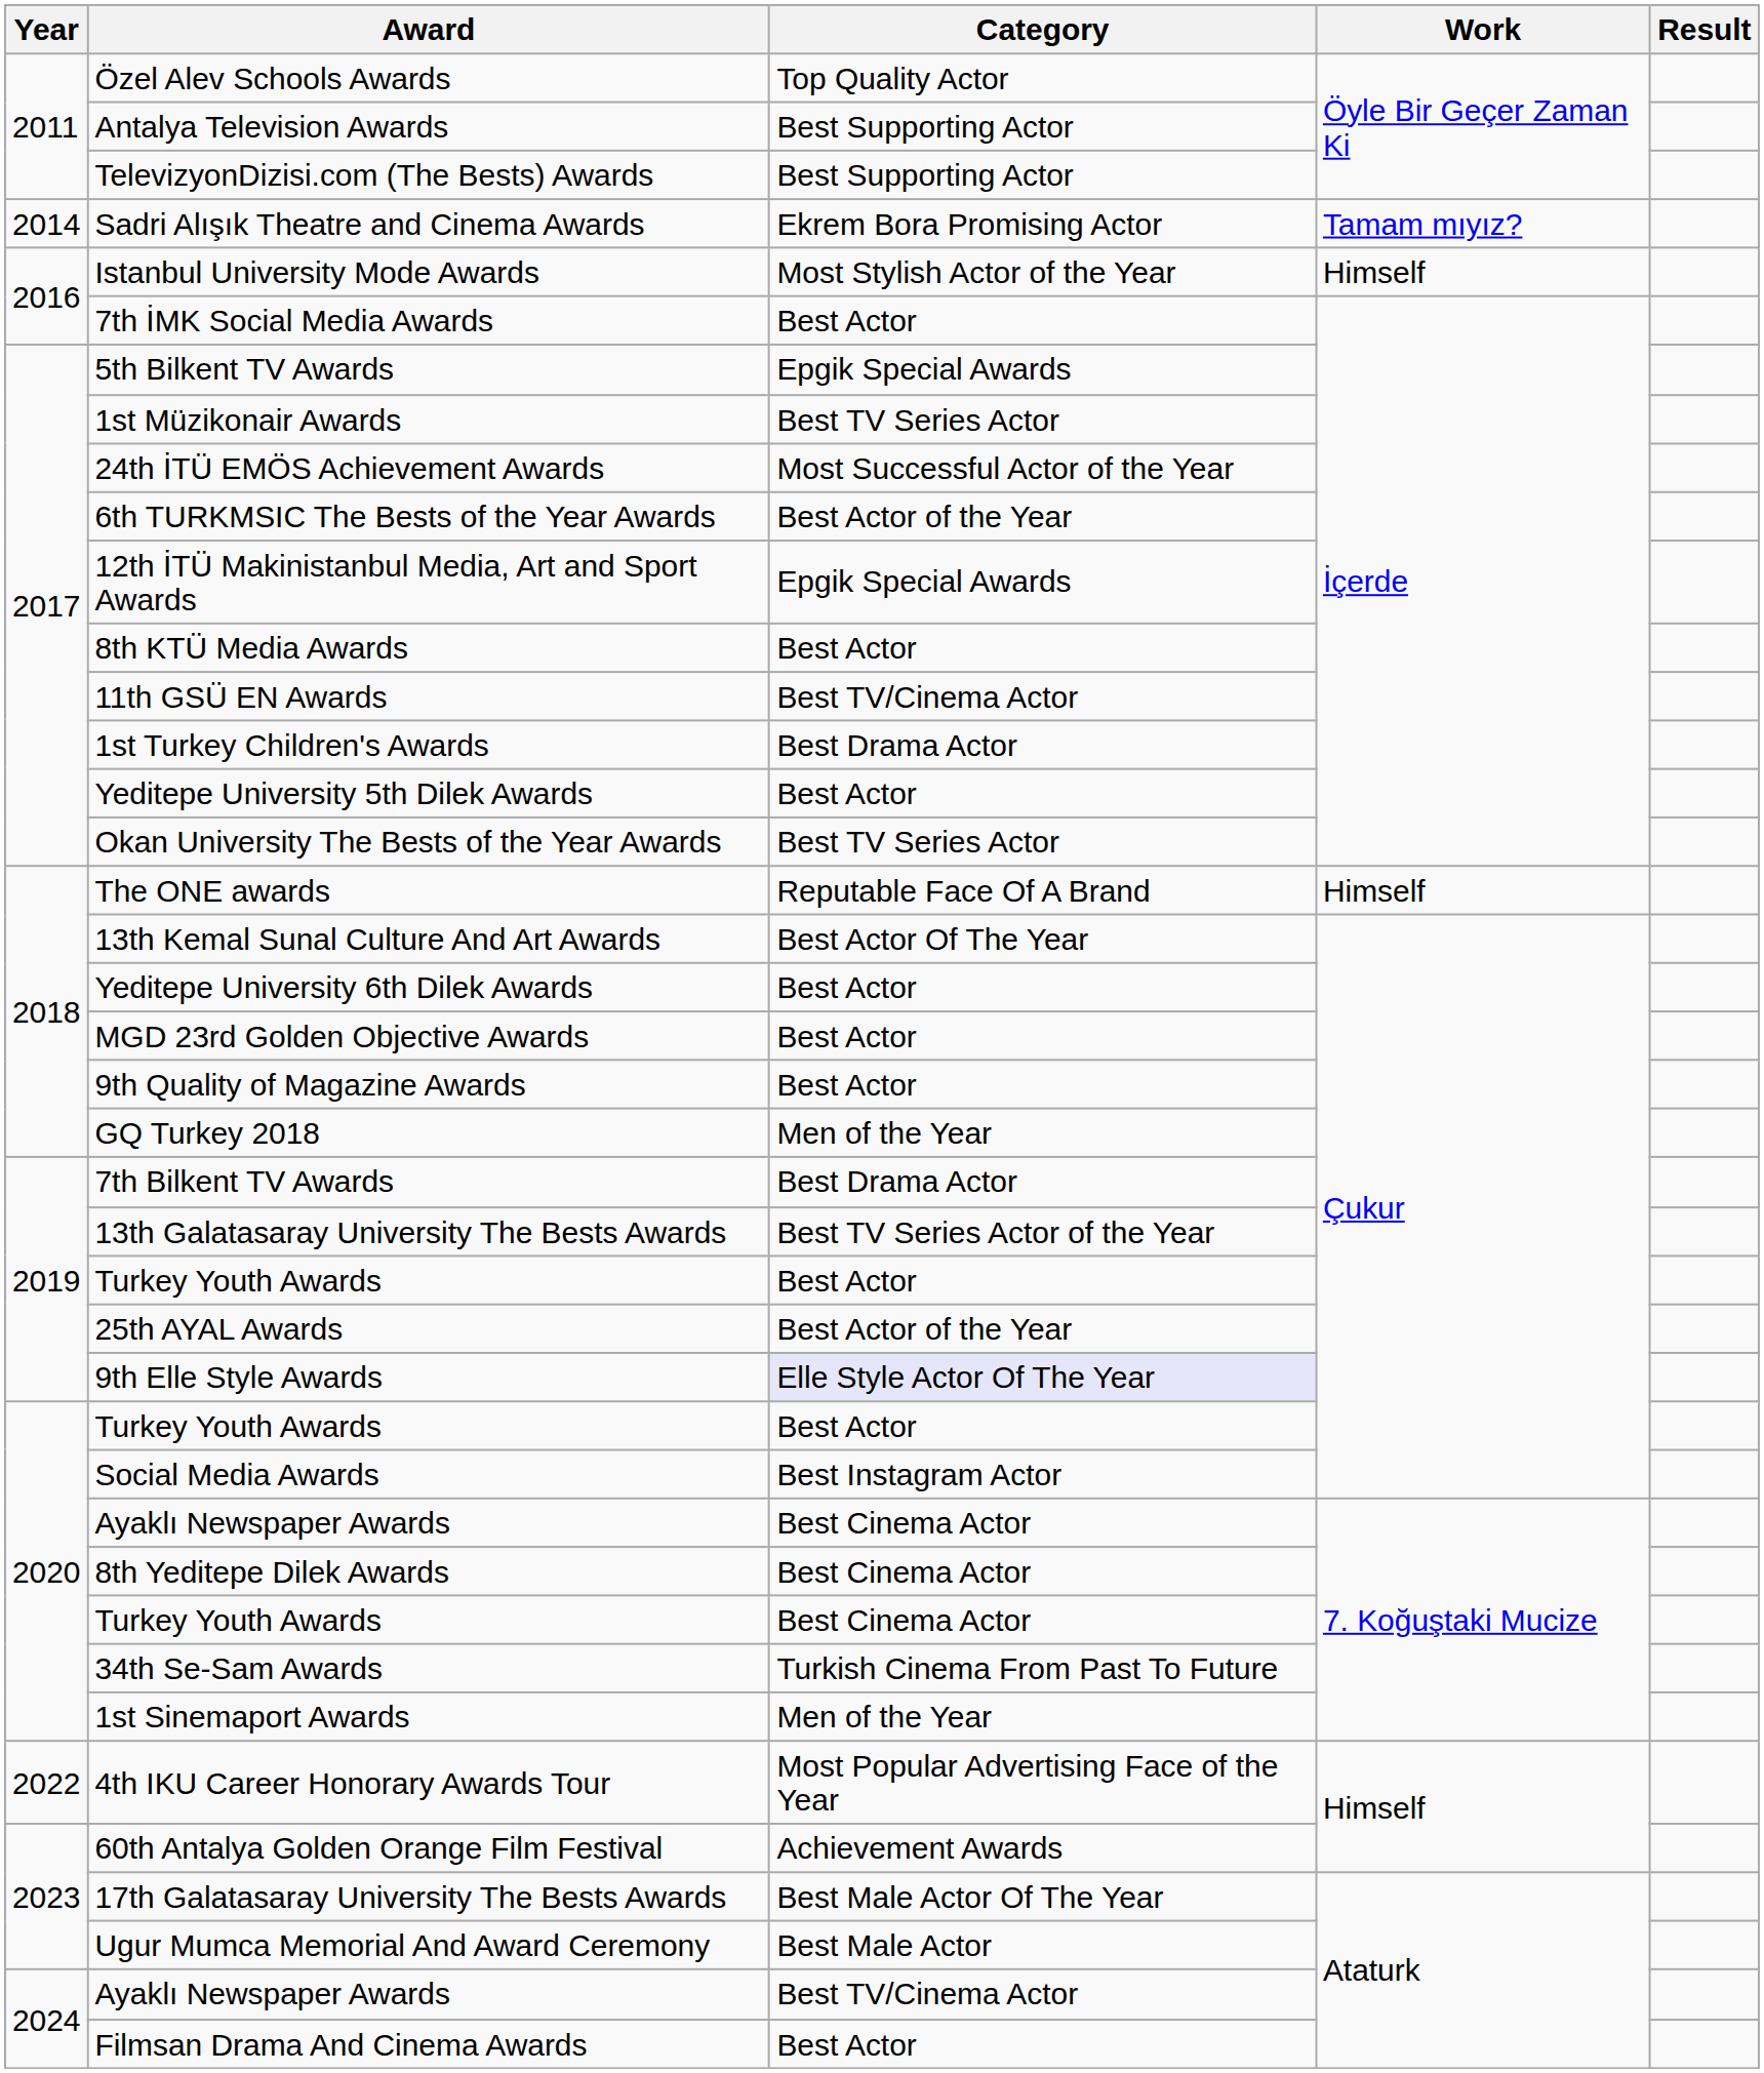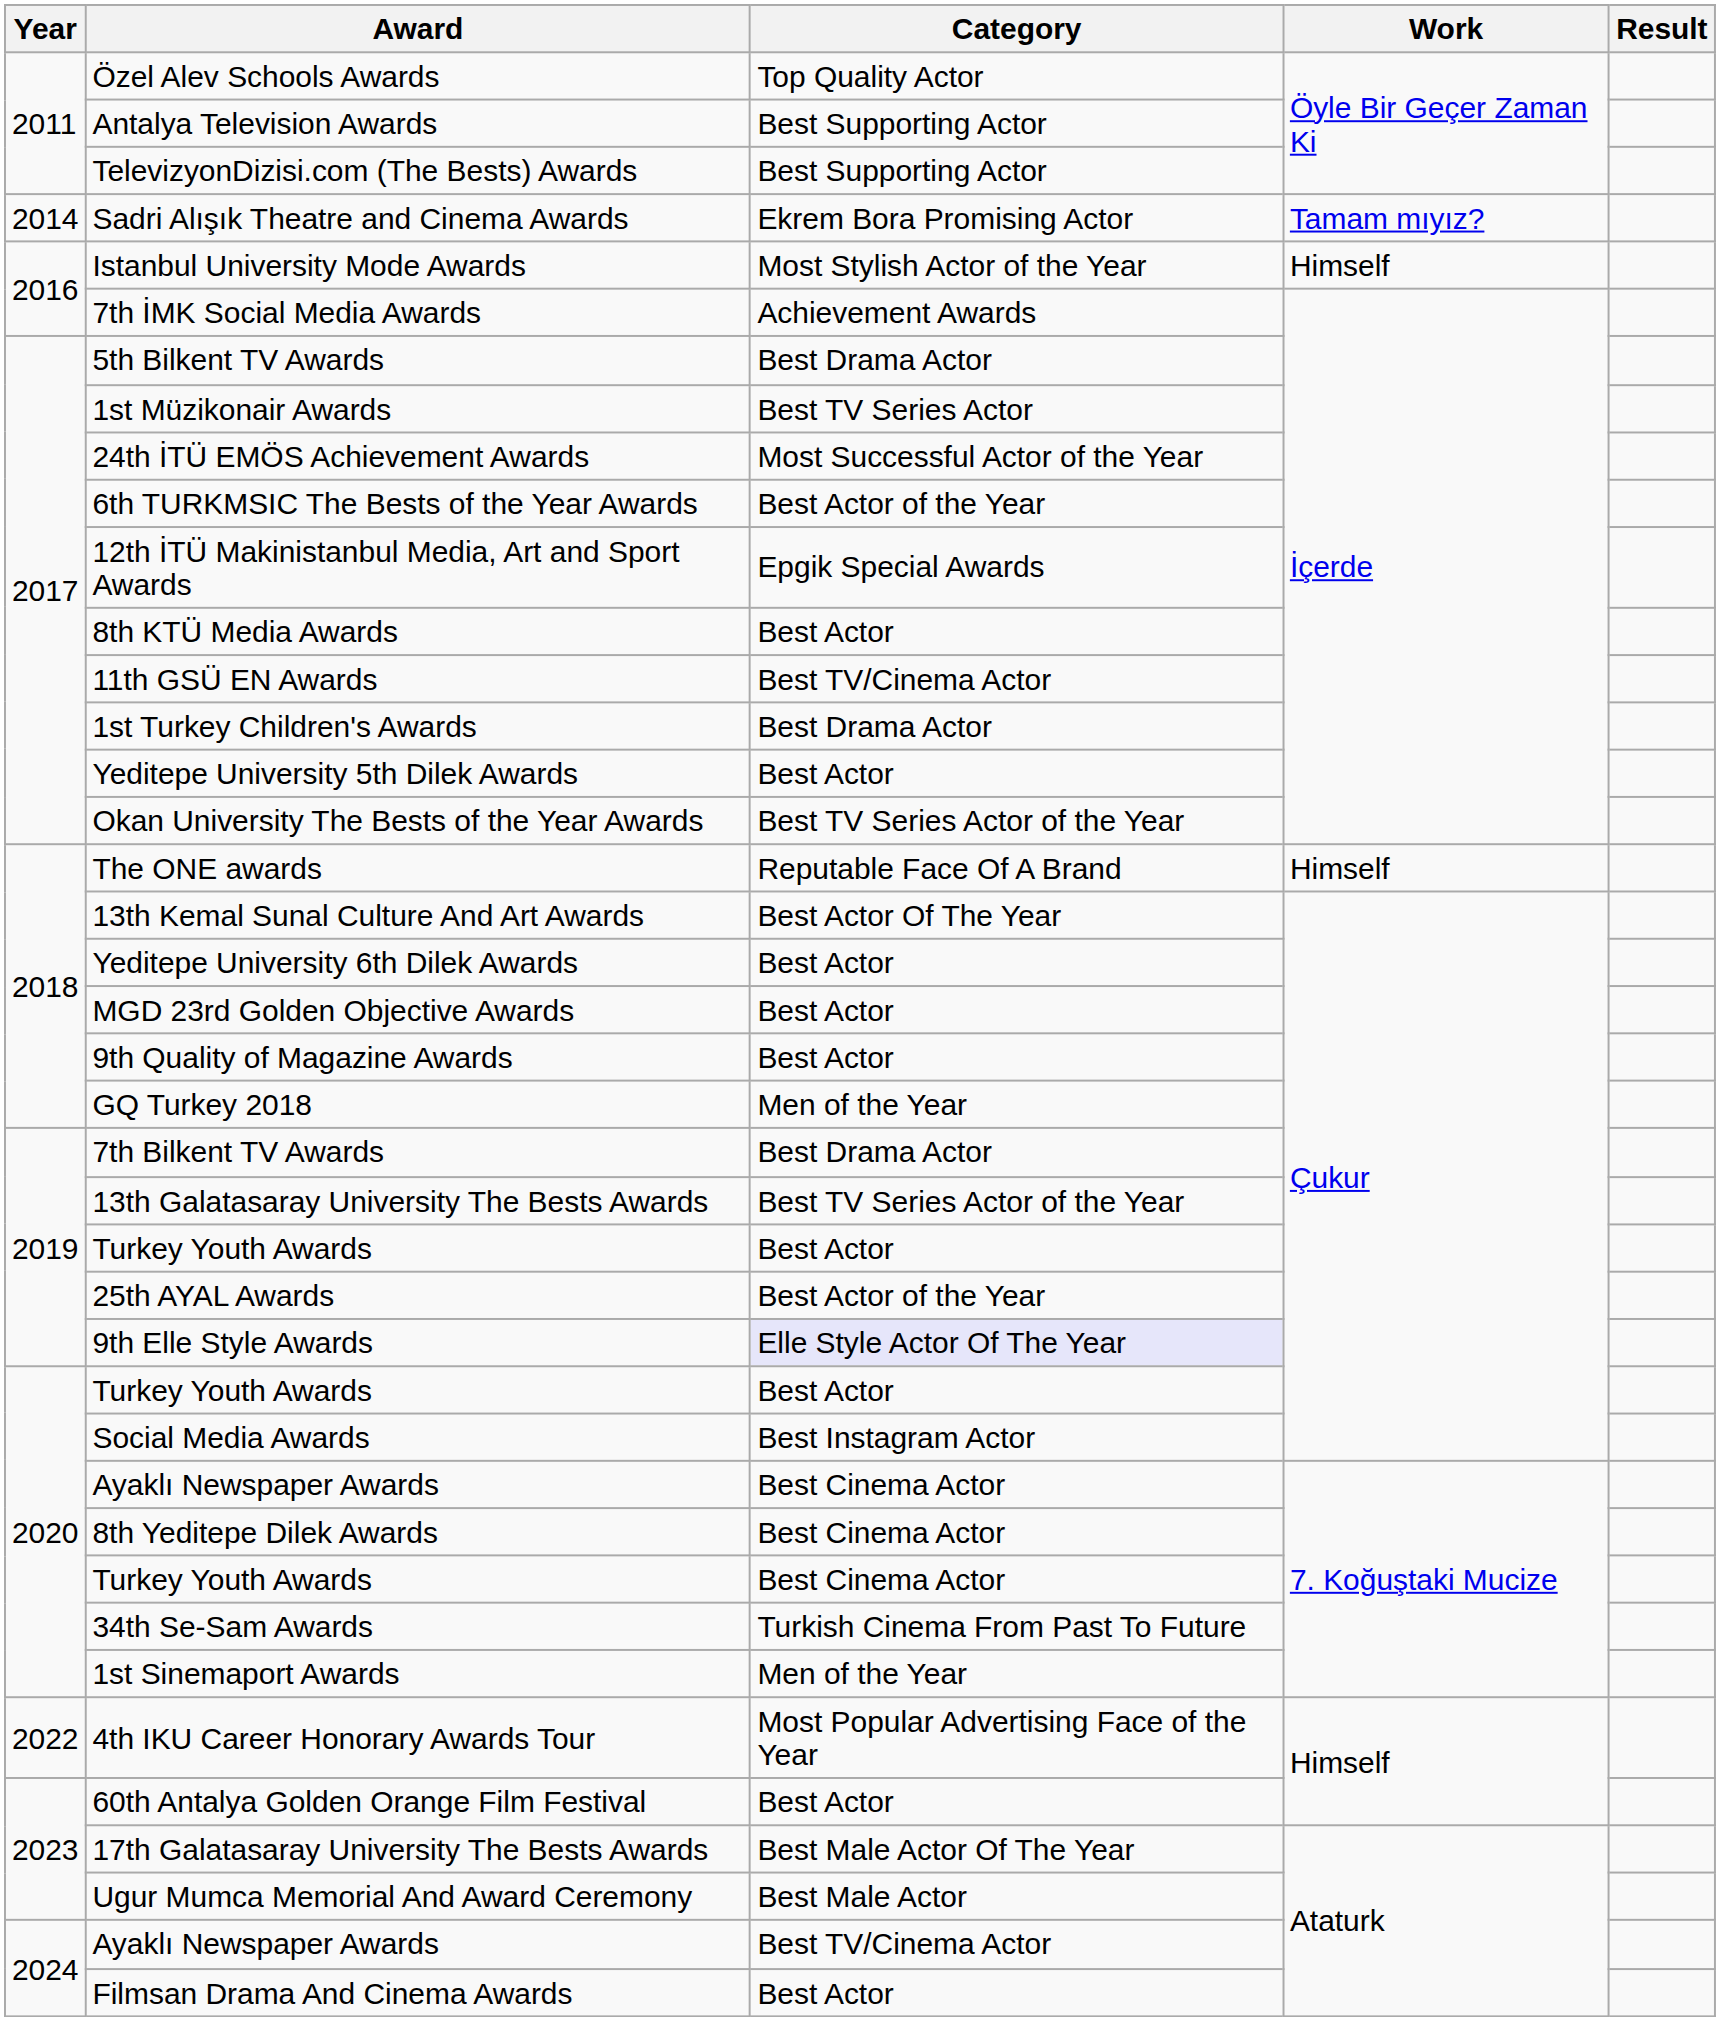7th İMK Social Media Awards | Category: Best Actor -> Achievement Awards
5th Bilkent TV Awards | Category: Epgik Special Awards -> Best Drama Actor
Okan University The Bests of the Year Awards | Category: Best TV Series Actor -> Best TV Series Actor of the Year
60th Antalya Golden Orange Film Festival | Category: Achievement Awards -> Best Actor
